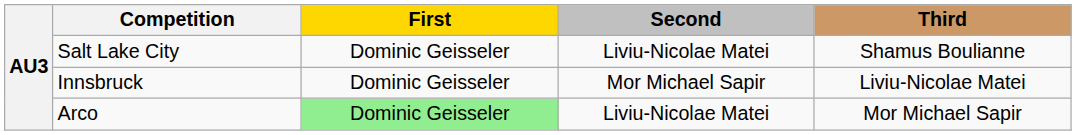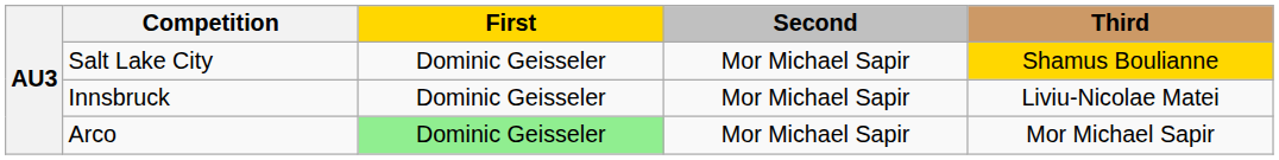Salt Lake City | Second: Liviu-Nicolae Matei -> Mor Michael Sapir
Salt Lake City | Third: no background -> gold background
Arco | Second: Liviu-Nicolae Matei -> Mor Michael Sapir
